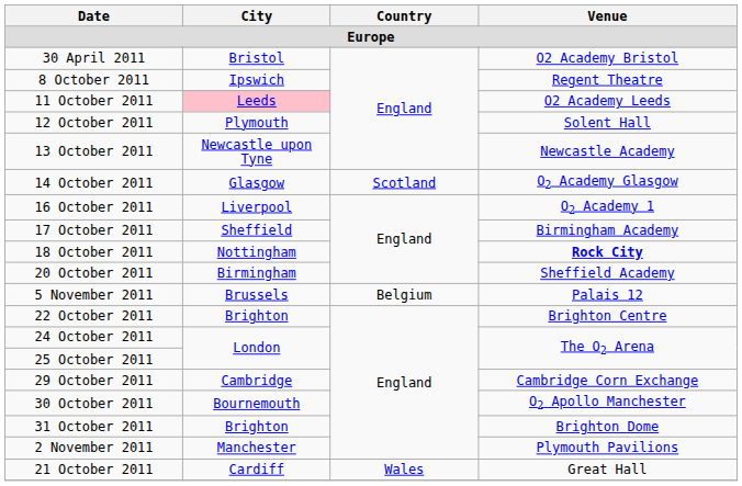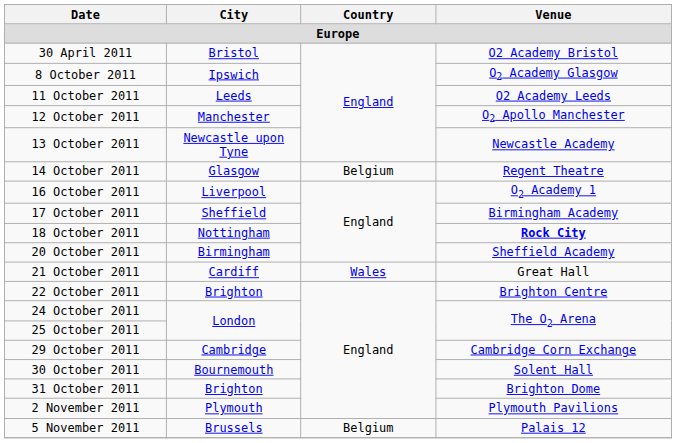8 October 2011 | Venue: Regent Theatre -> O2 Academy Glasgow
11 October 2011 | City: pink background -> no background
12 October 2011 | City: Plymouth -> Manchester
12 October 2011 | Venue: Solent Hall -> O2 Apollo Manchester
14 October 2011 | Country: Scotland -> Belgium
14 October 2011 | Venue: O2 Academy Glasgow -> Regent Theatre
rows swapped: 21 October 2011 <-> 5 November 2011
30 October 2011 | Venue: O2 Apollo Manchester -> Solent Hall
2 November 2011 | City: Manchester -> Plymouth
